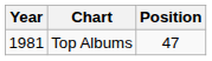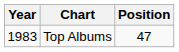Top Albums | Year: 1981 -> 1983
